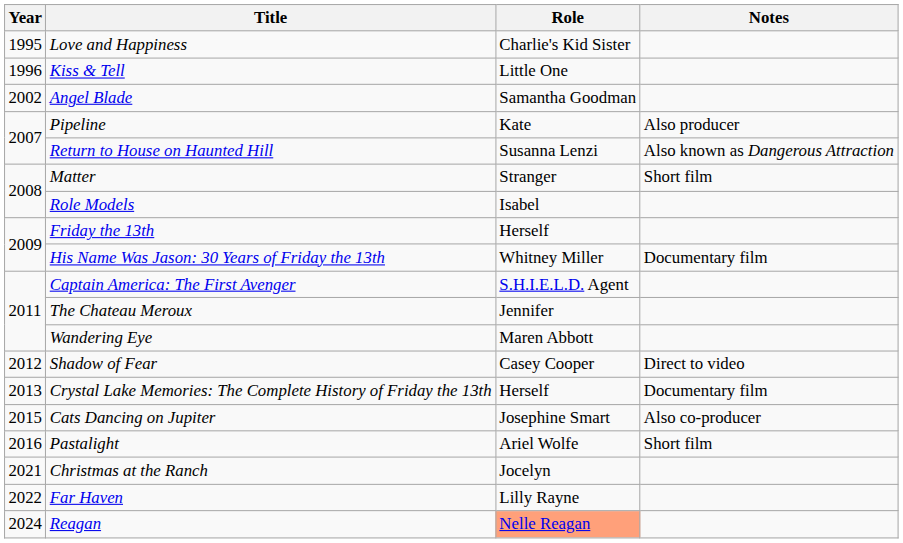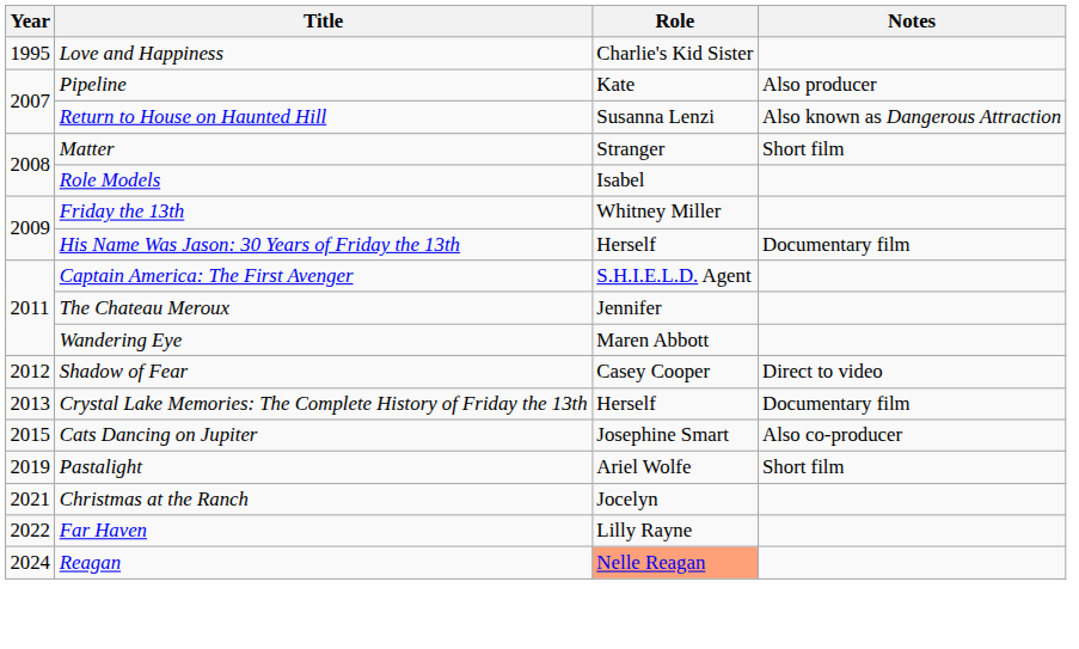- row: 1996 | Kiss & Tell | Little One
- row: 2002 | Angel Blade | Samantha Goodman
Friday the 13th | Role: Herself -> Whitney Miller
His Name Was Jason: 30 Years of Friday the 13th | Role: Whitney Miller -> Herself
Pastalight | Year: 2016 -> 2019
